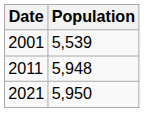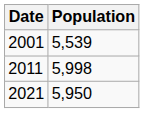2011 | Population: 5,948 -> 5,998
